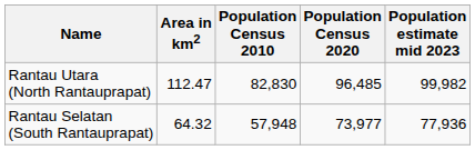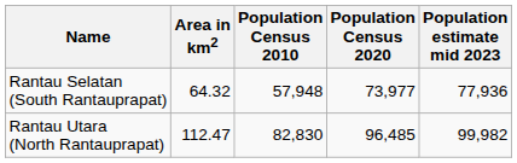rows swapped: Rantau Selatan (South Rantauprapat) <-> Rantau Utara (North Rantauprapat)
